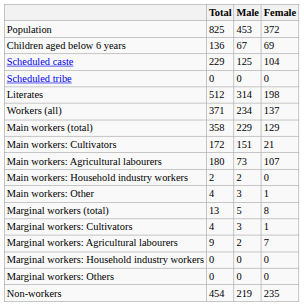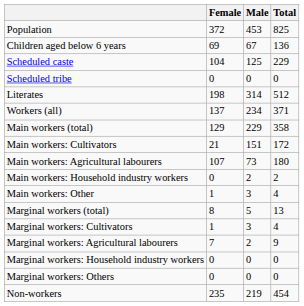columns swapped: Total <-> Female
